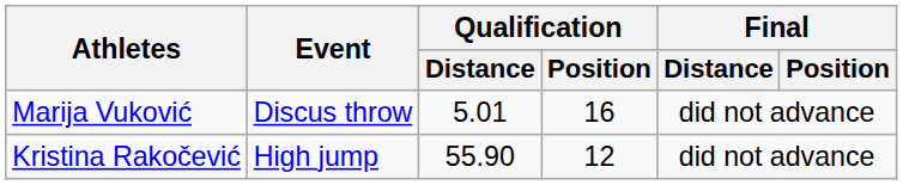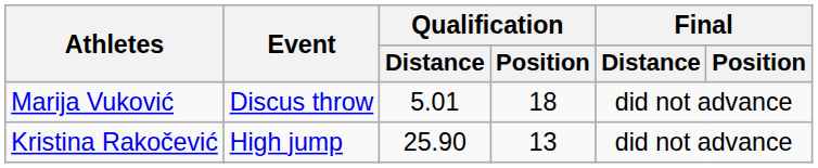Marija Vuković | Qualification / Position: 16 -> 18
Kristina Rakočević | Qualification / Distance: 55.90 -> 25.90
Kristina Rakočević | Qualification / Position: 12 -> 13
